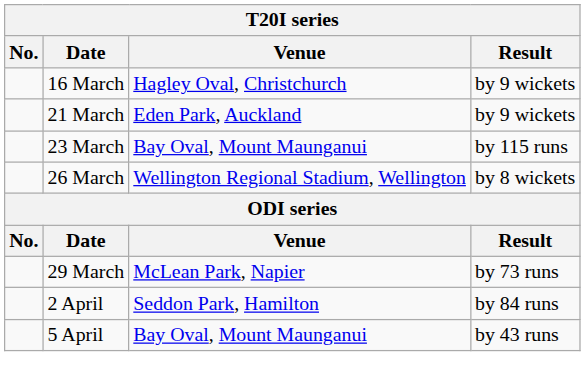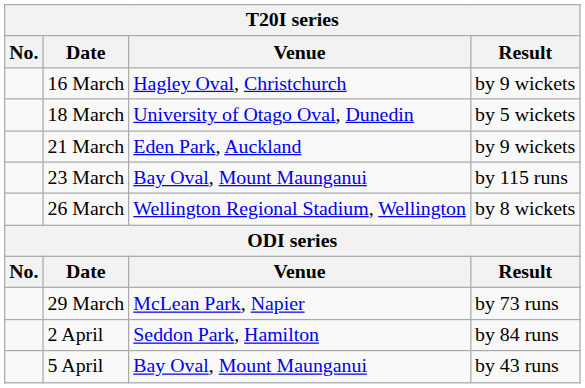+ row: 18 March | University of Otago Oval, Dunedin | by 5 wickets
